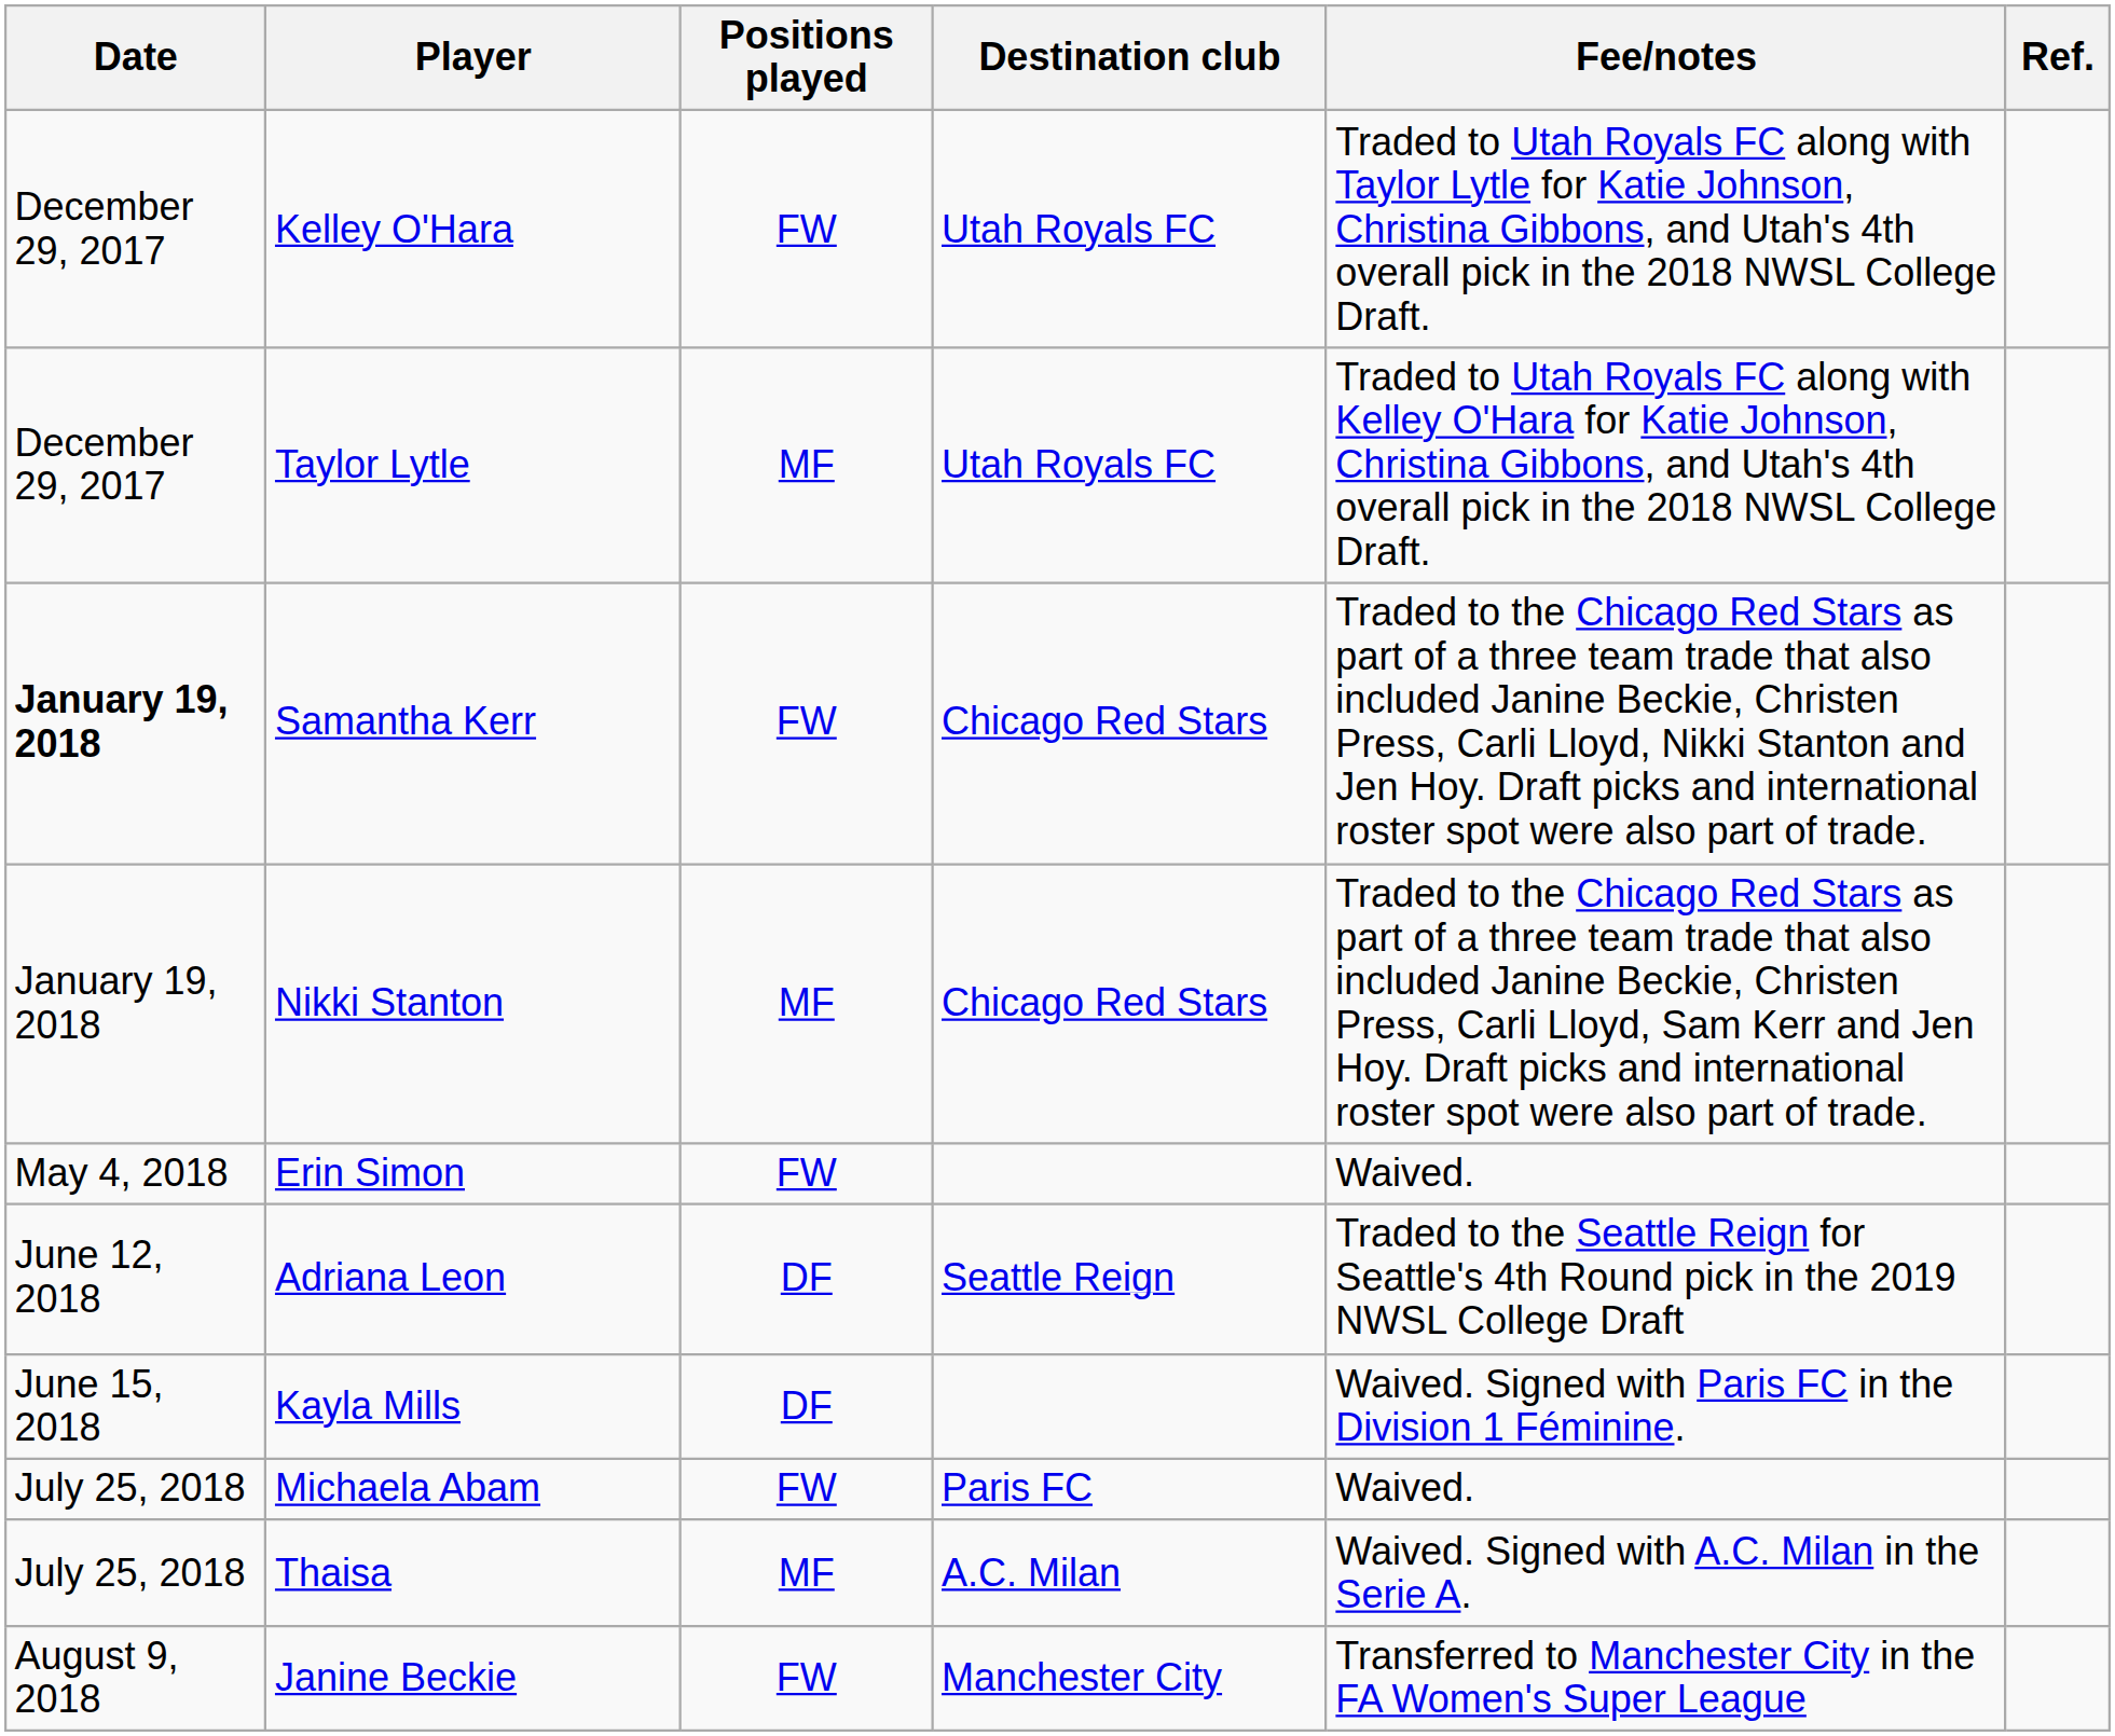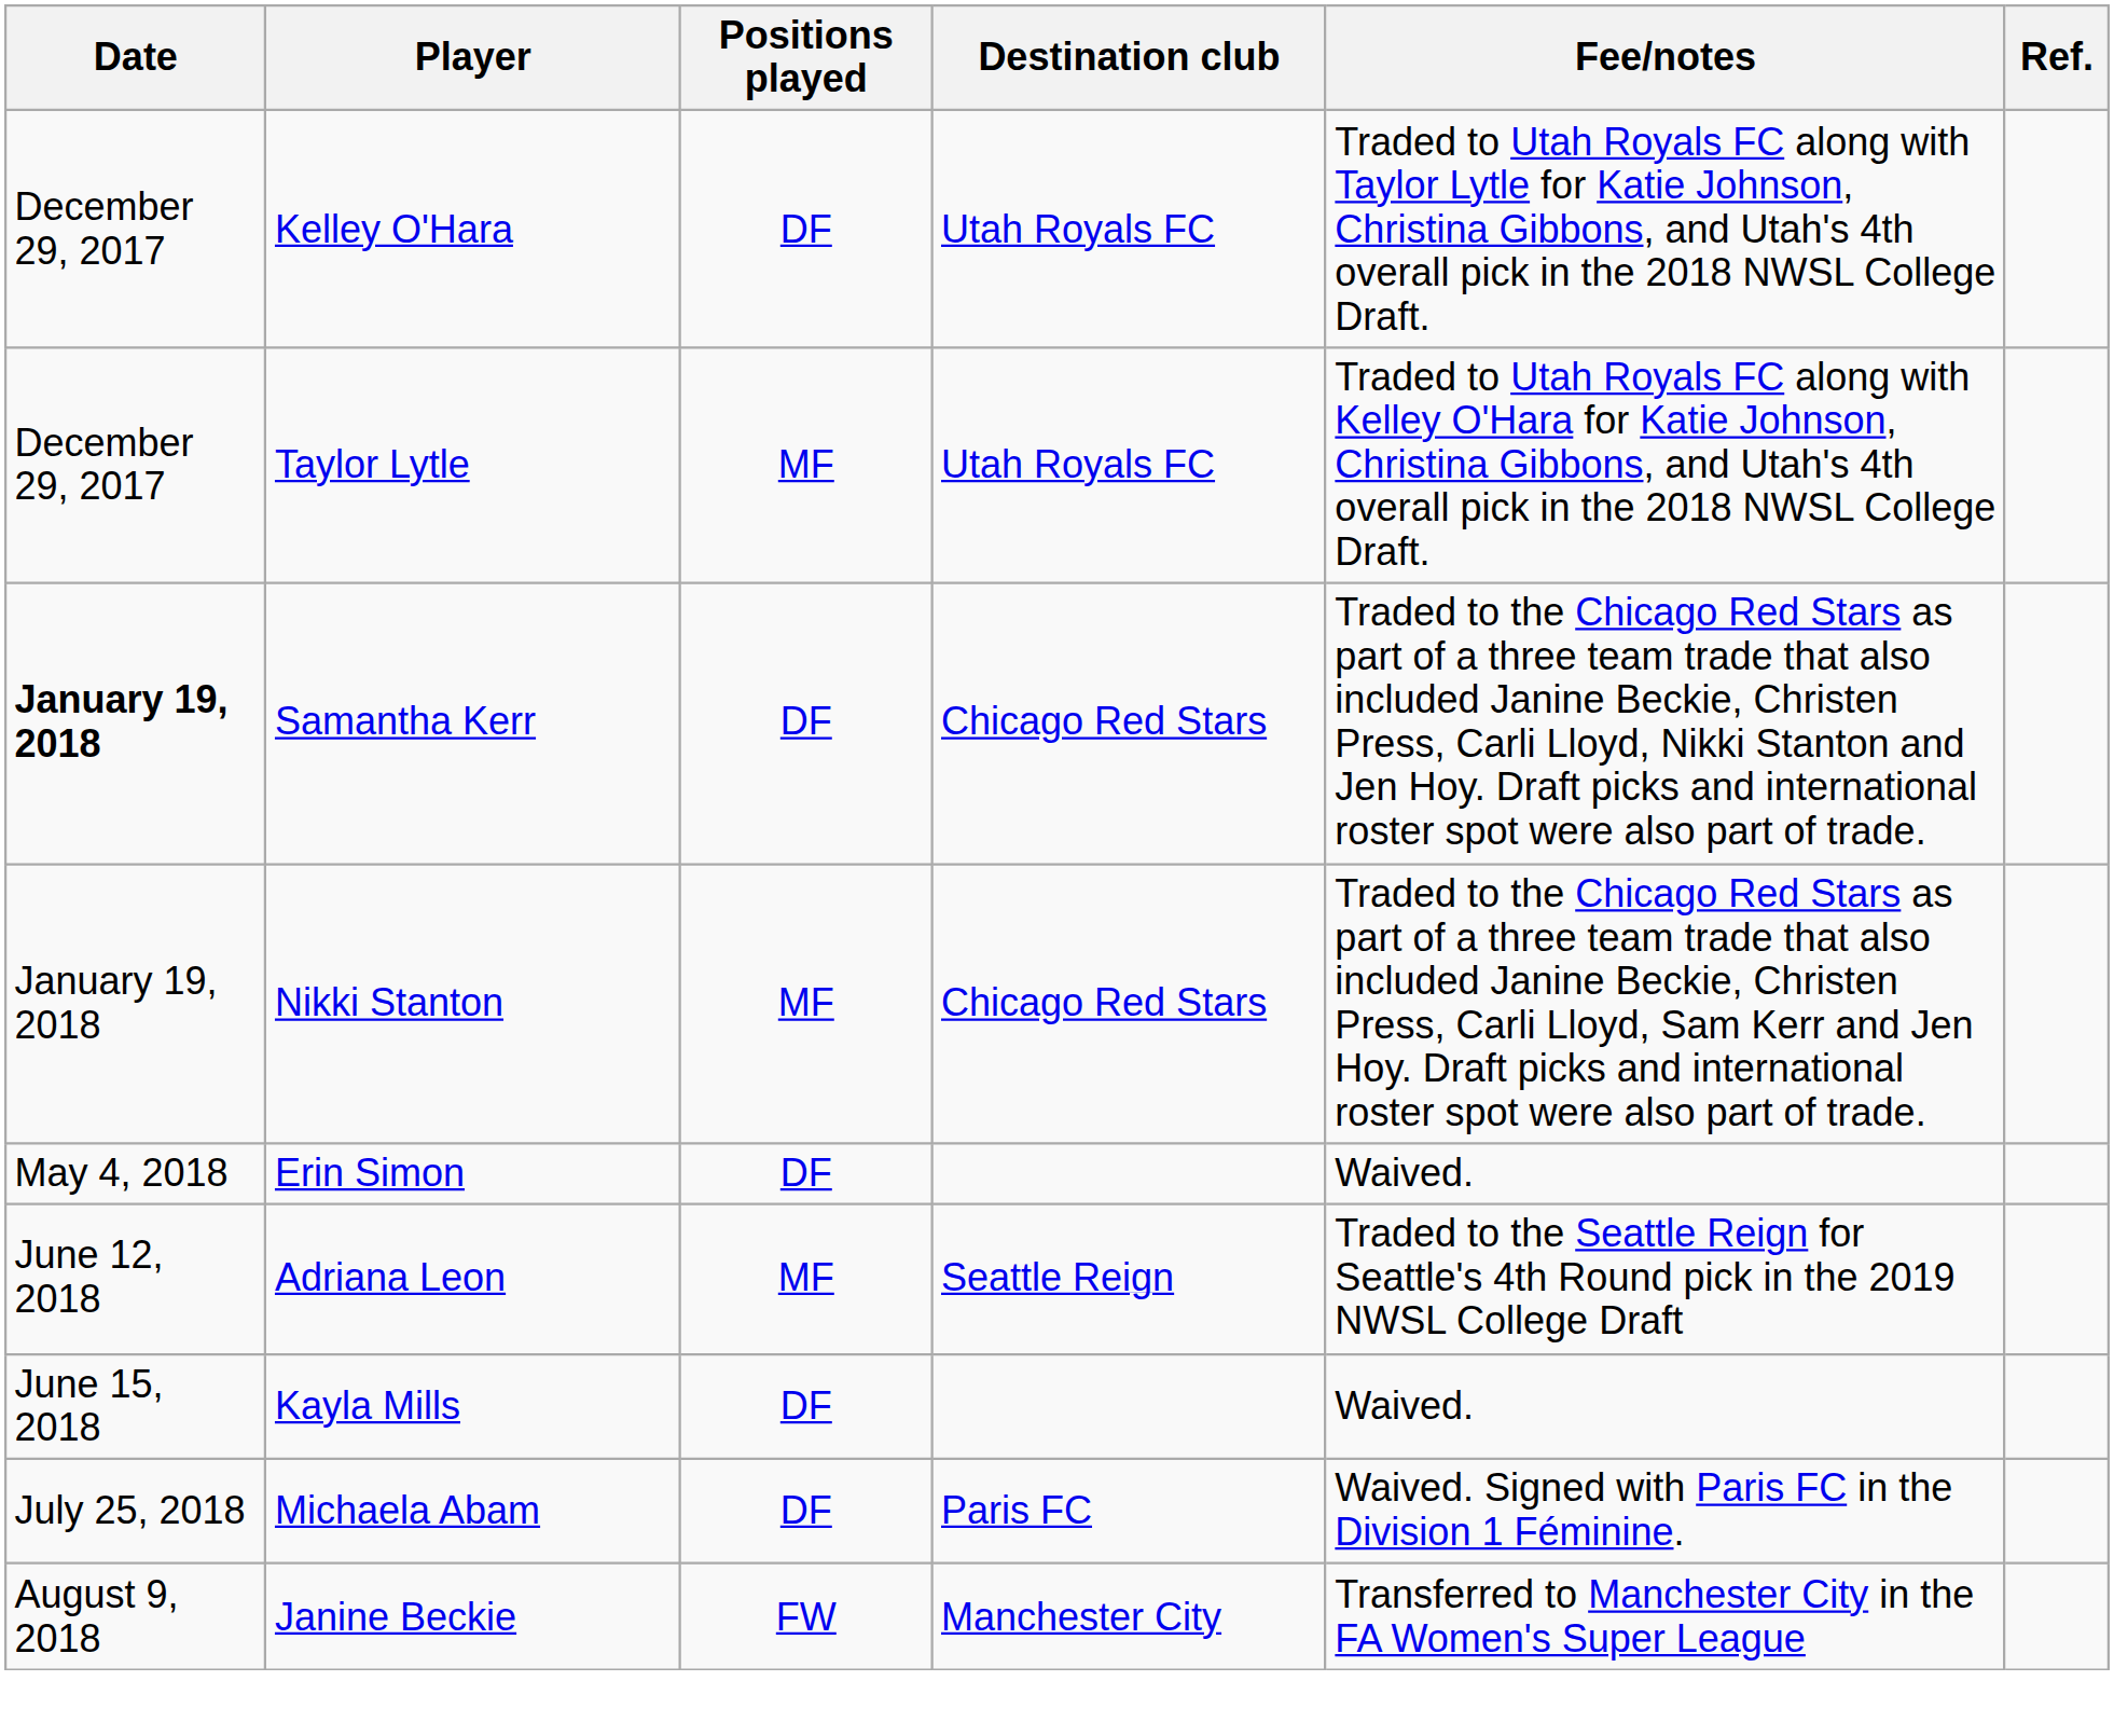Kelley O'Hara | Positions played: FW -> DF
Samantha Kerr | Positions played: FW -> DF
Erin Simon | Positions played: FW -> DF
Adriana Leon | Positions played: DF -> MF
Kayla Mills | Fee/notes: Waived. Signed with Paris FC in the Division 1 Féminine. -> Waived.
Michaela Abam | Positions played: FW -> DF
Michaela Abam | Fee/notes: Waived. -> Waived. Signed with Paris FC in the Division 1 Féminine.
- row: July 25, 2018 | Thaisa | MF | A.C. Milan | Waived. Signed with A.C. Milan in the Serie A.
